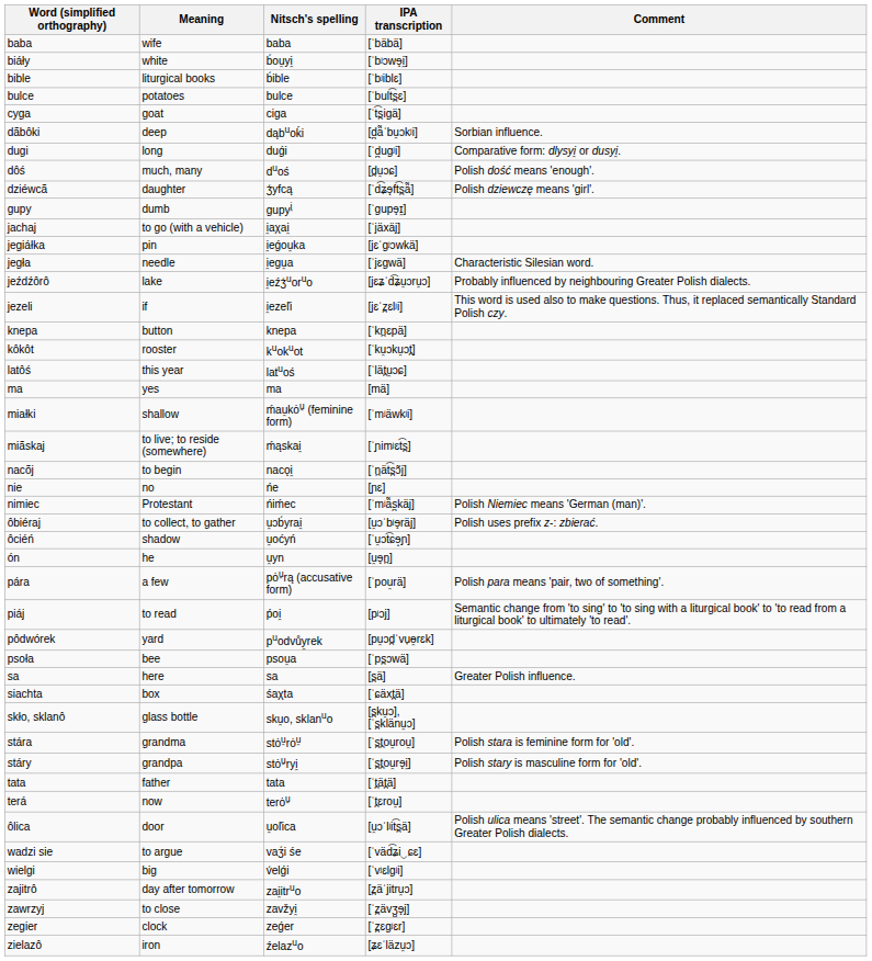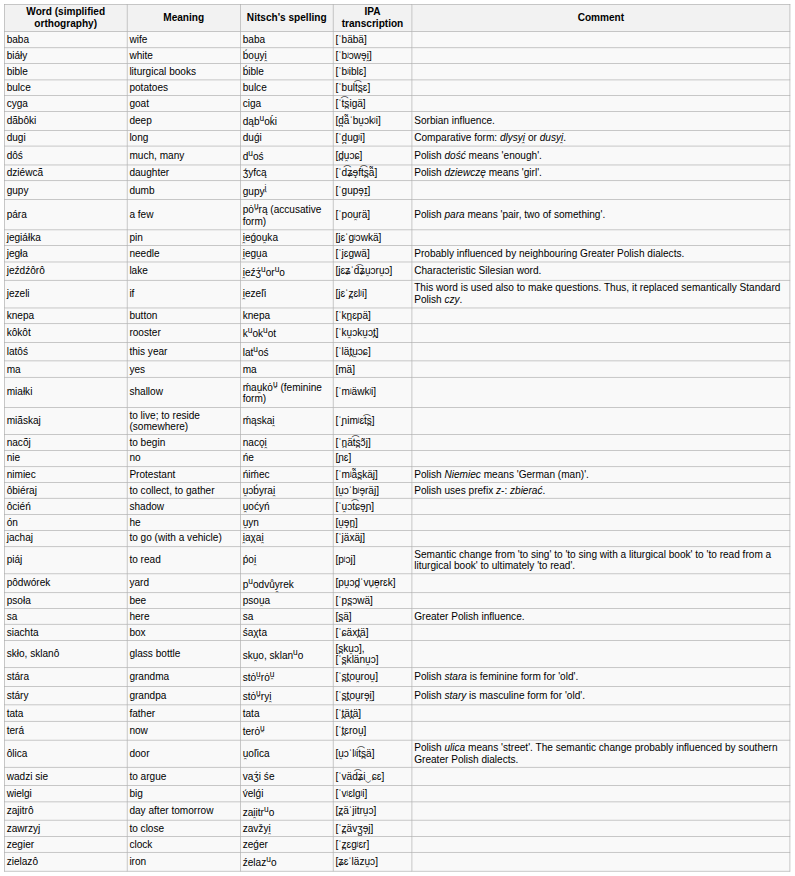rows swapped: jachaj <-> pára
jegła | Comment: Characteristic Silesian word. -> Probably influenced by neighbouring Greater Polish dialects.
jeźdźôrô | Comment: Probably influenced by neighbouring Greater Polish dialects. -> Characteristic Silesian word.
